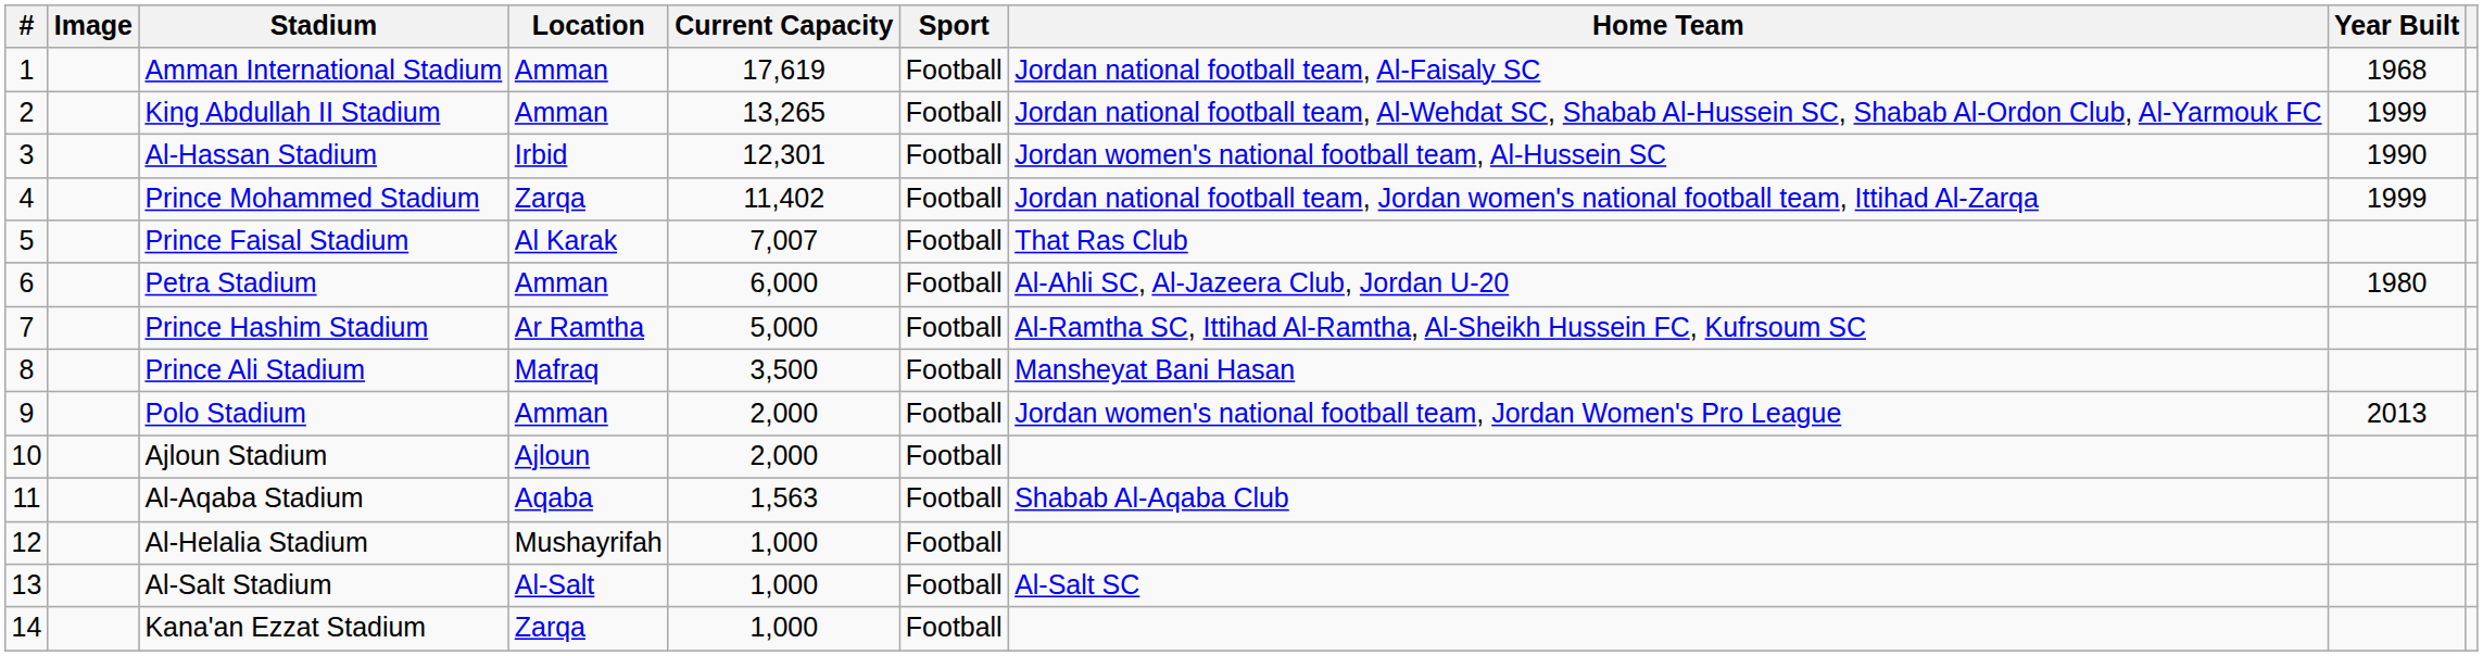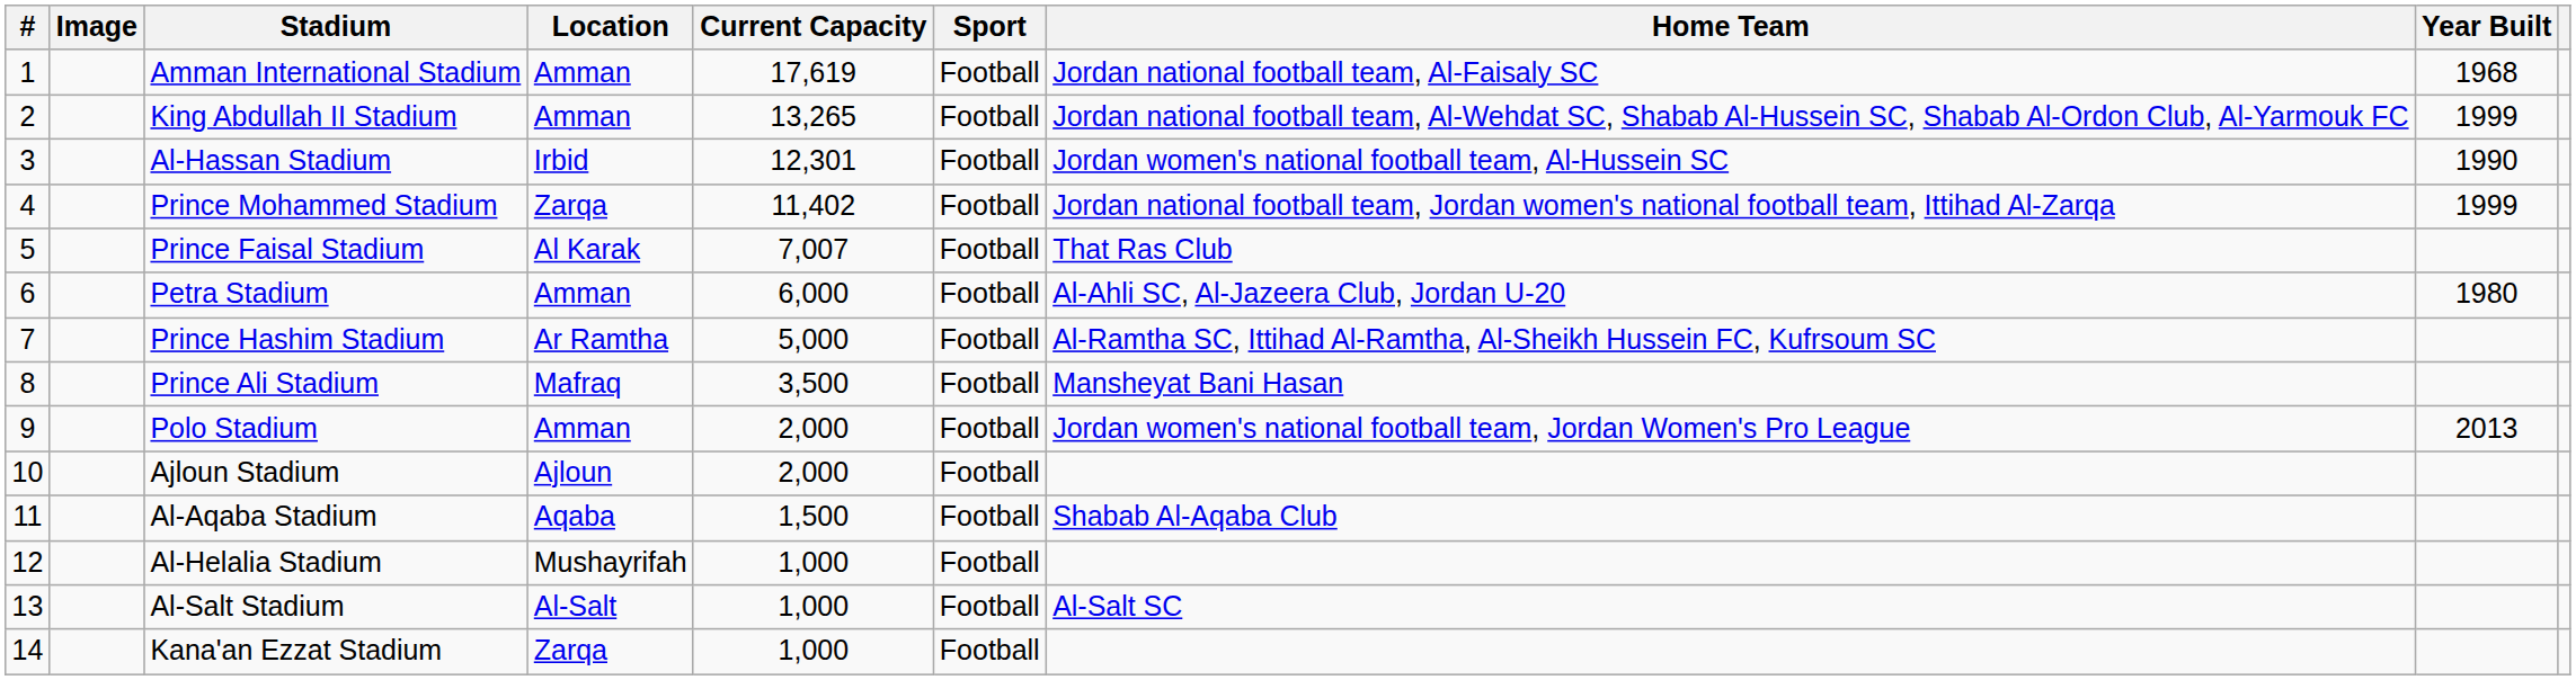Al-Aqaba Stadium | Current Capacity: 1,563 -> 1,500
